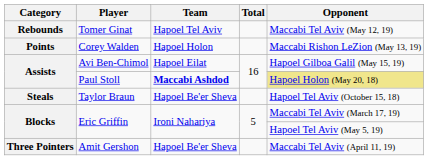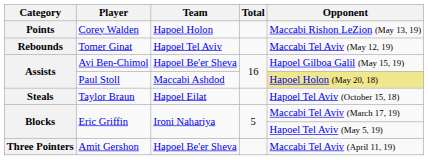rows swapped: Corey Walden <-> Tomer Ginat
Avi Ben-Chimol | Team: Hapoel Eilat -> Hapoel Be'er Sheva
Paul Stoll | Team: bold -> normal
Taylor Braun | Team: Hapoel Be'er Sheva -> Hapoel Eilat
